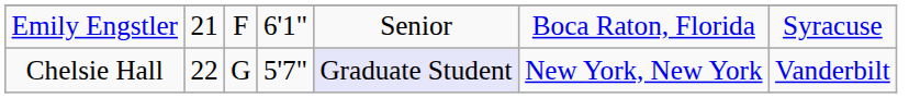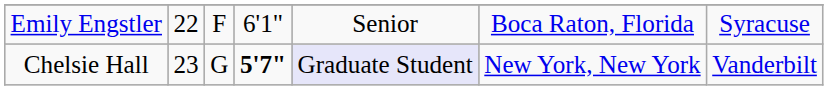Emily Engstler | column 2: 21 -> 22
Chelsie Hall | column 2: 22 -> 23
Chelsie Hall | column 4: normal -> bold
